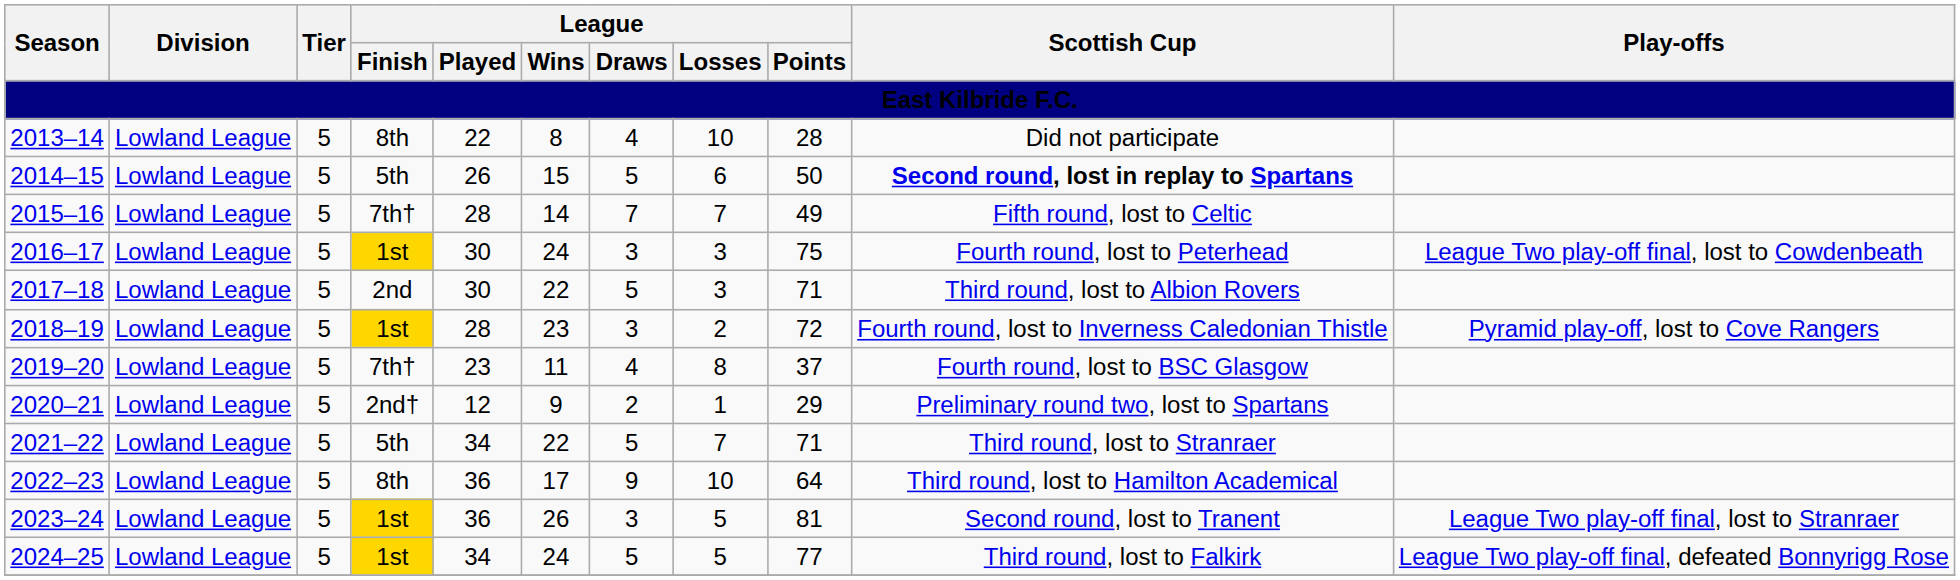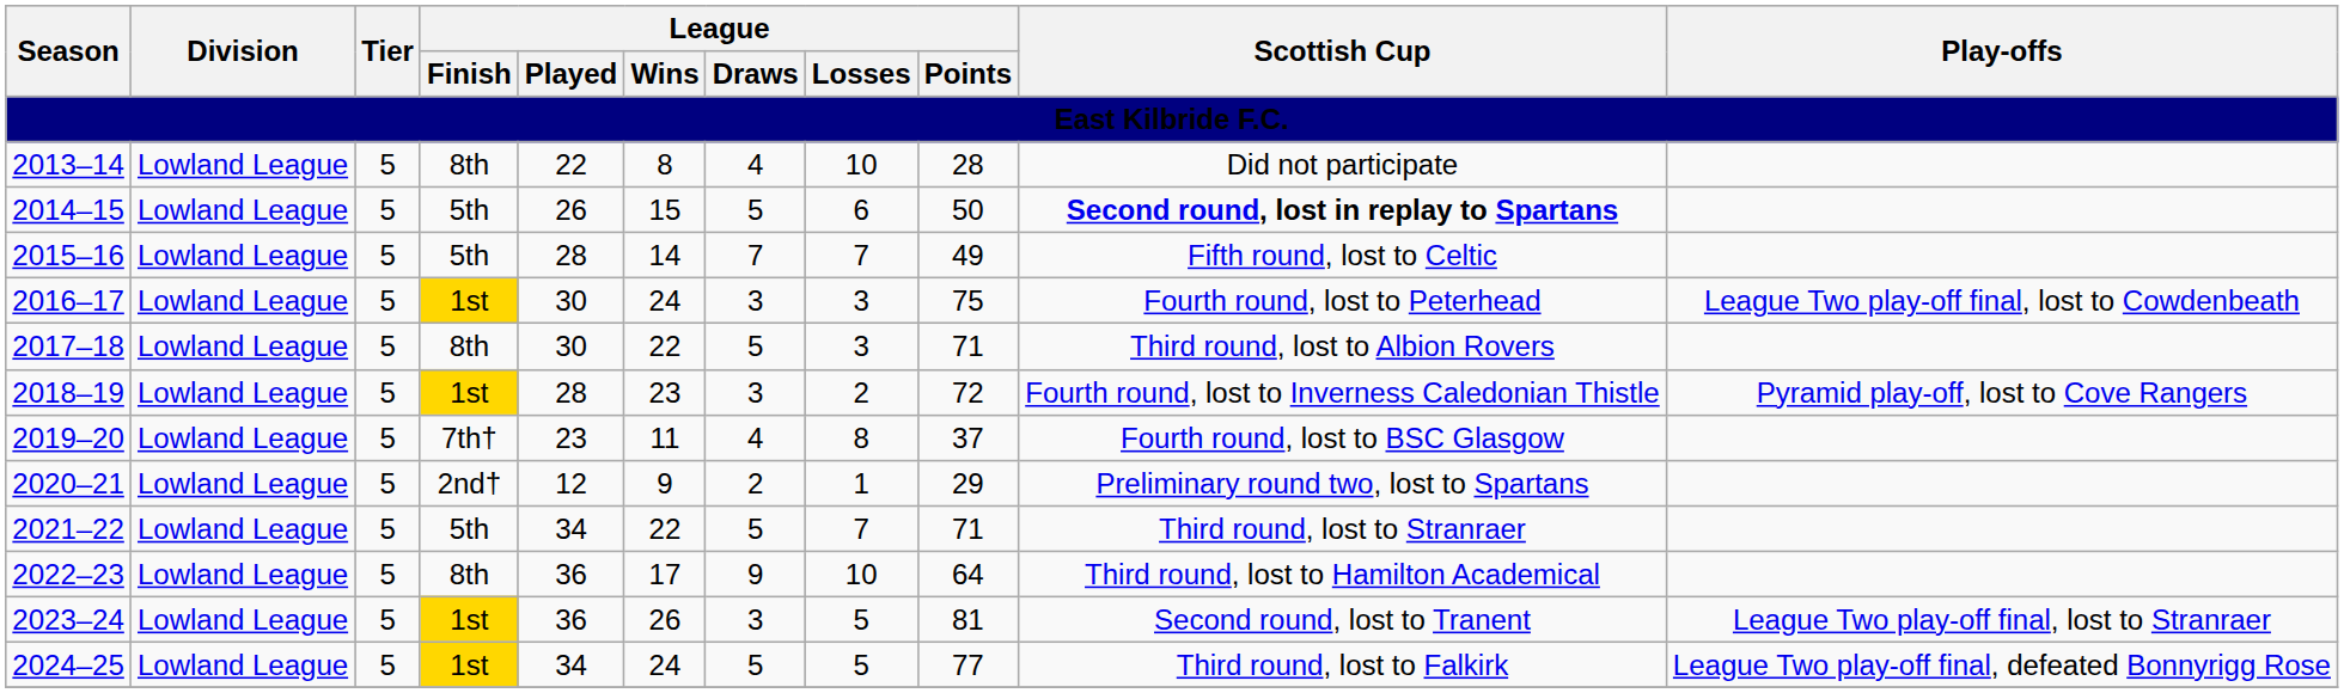2015–16 | League / Finish: 7th† -> 5th
2017–18 | League / Finish: 2nd -> 8th
